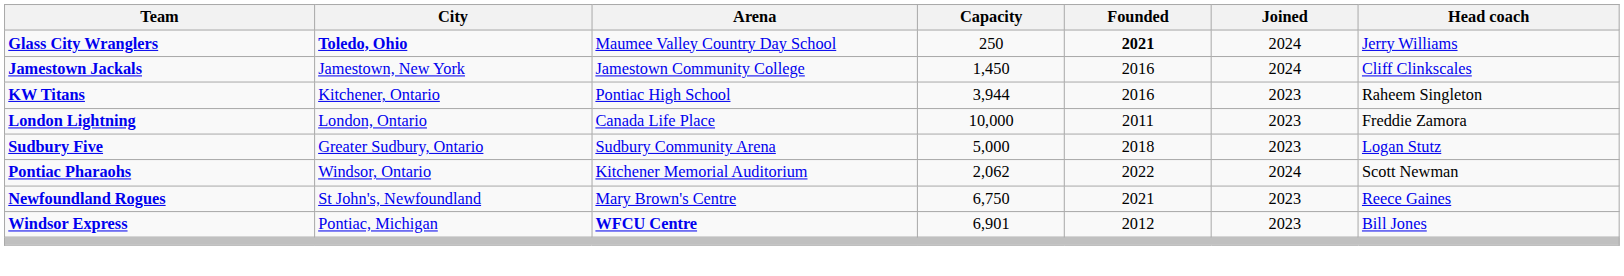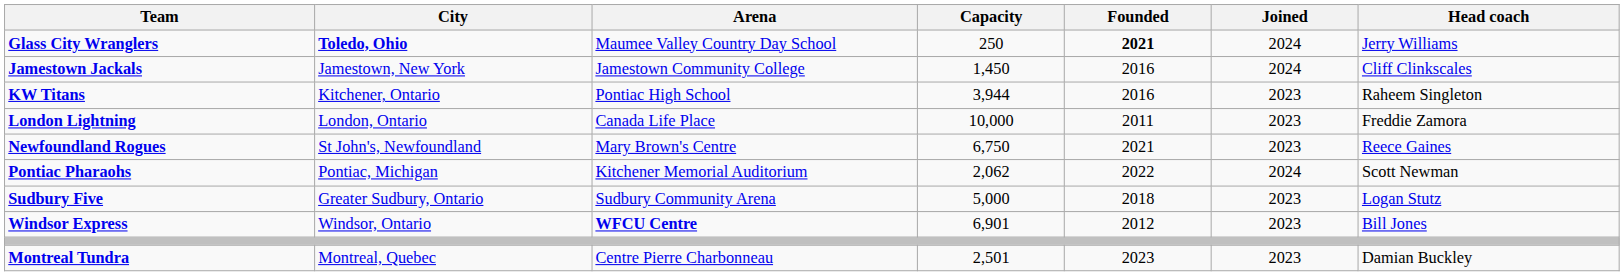rows swapped: Newfoundland Rogues <-> Sudbury Five
Pontiac Pharaohs | City: Windsor, Ontario -> Pontiac, Michigan
Windsor Express | City: Pontiac, Michigan -> Windsor, Ontario
+ row: Montreal Tundra | Montreal, Quebec | Centre Pierre Charbonneau | 2,501 | 2023 | 2023 | Damian Buckley
